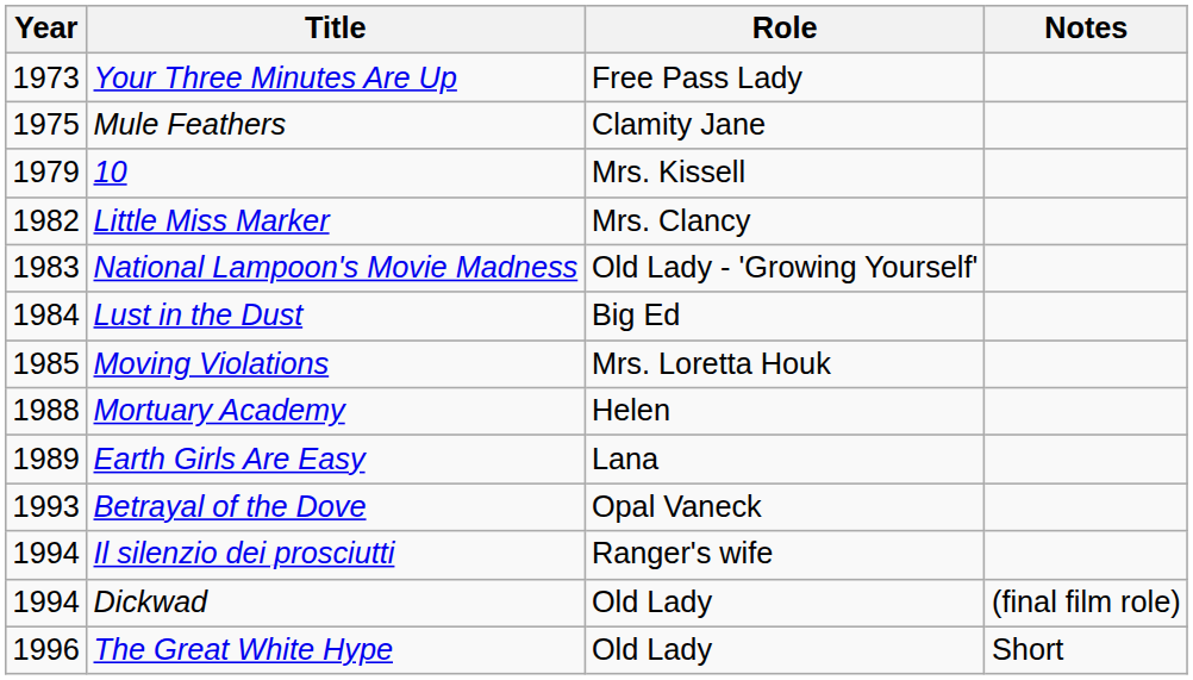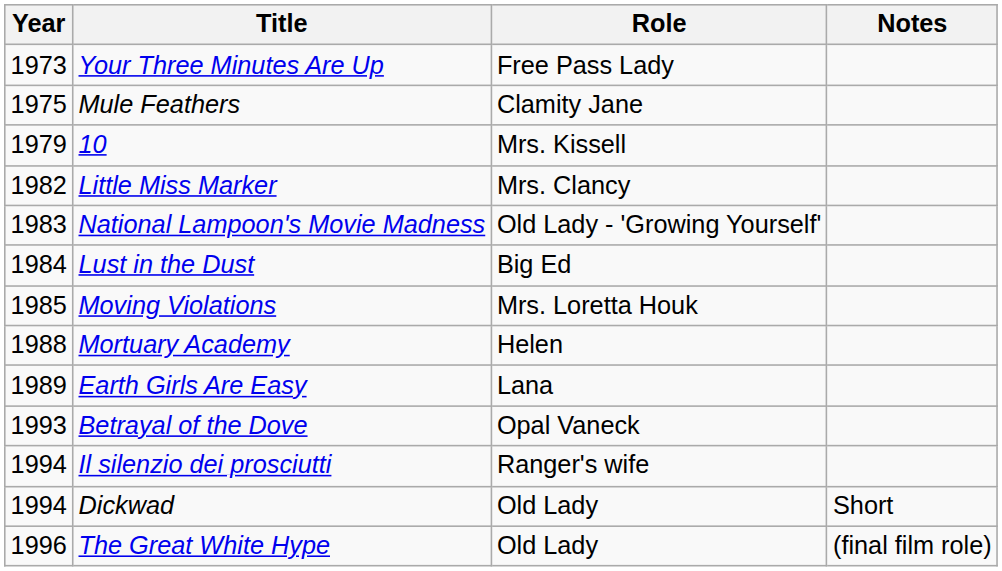Dickwad | Notes: (final film role) -> Short
The Great White Hype | Notes: Short -> (final film role)
